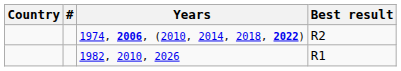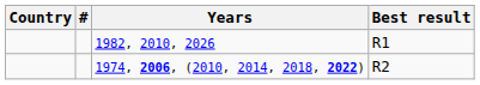rows swapped: 1982, 2010, 2026 <-> 1974, 2006, (2010, 2014, 2018, 2022)
